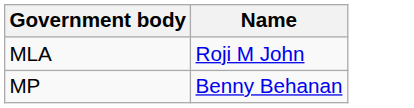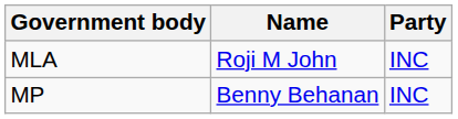+ column: Party | INC | INC
